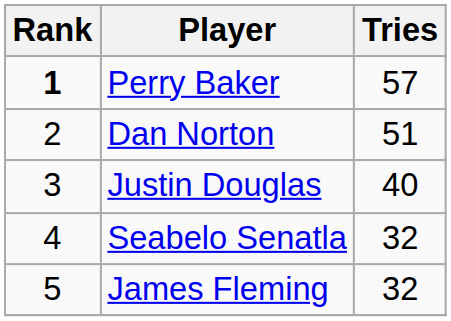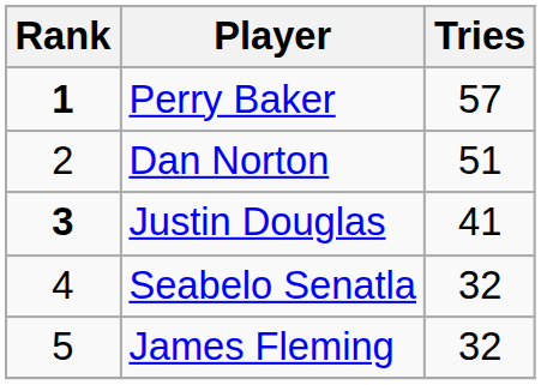Justin Douglas | Rank: normal -> bold
Justin Douglas | Tries: 40 -> 41
